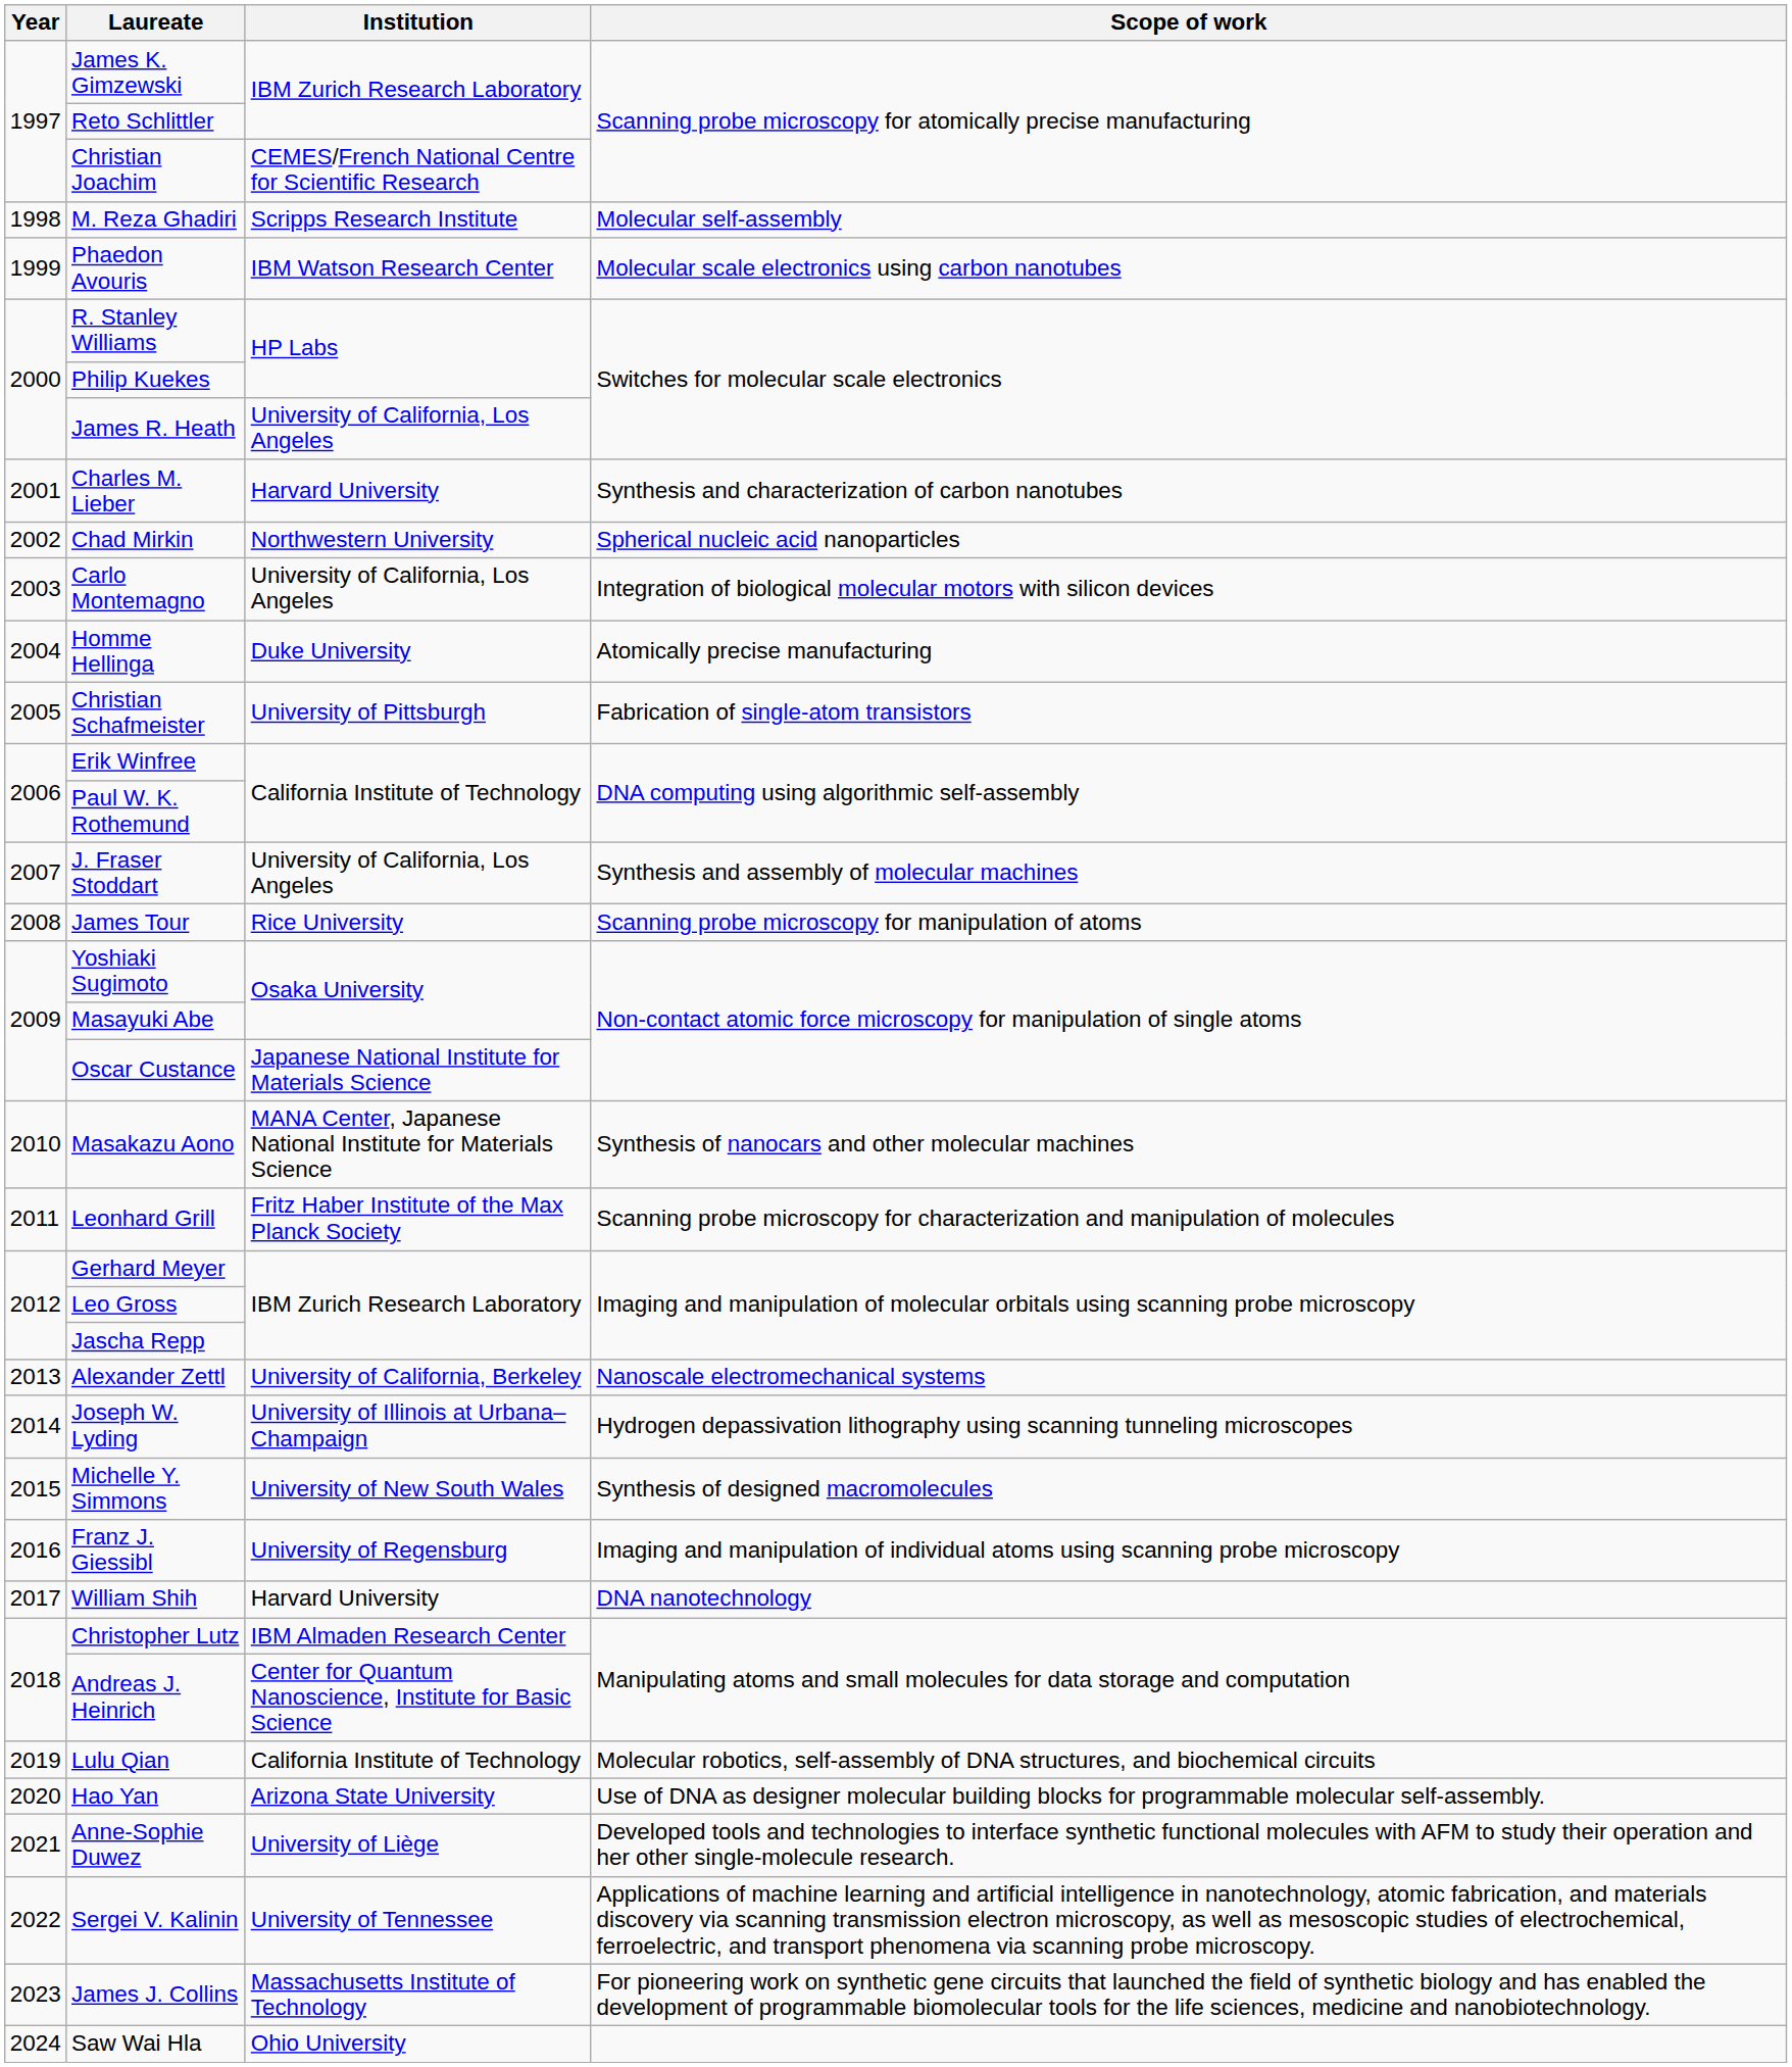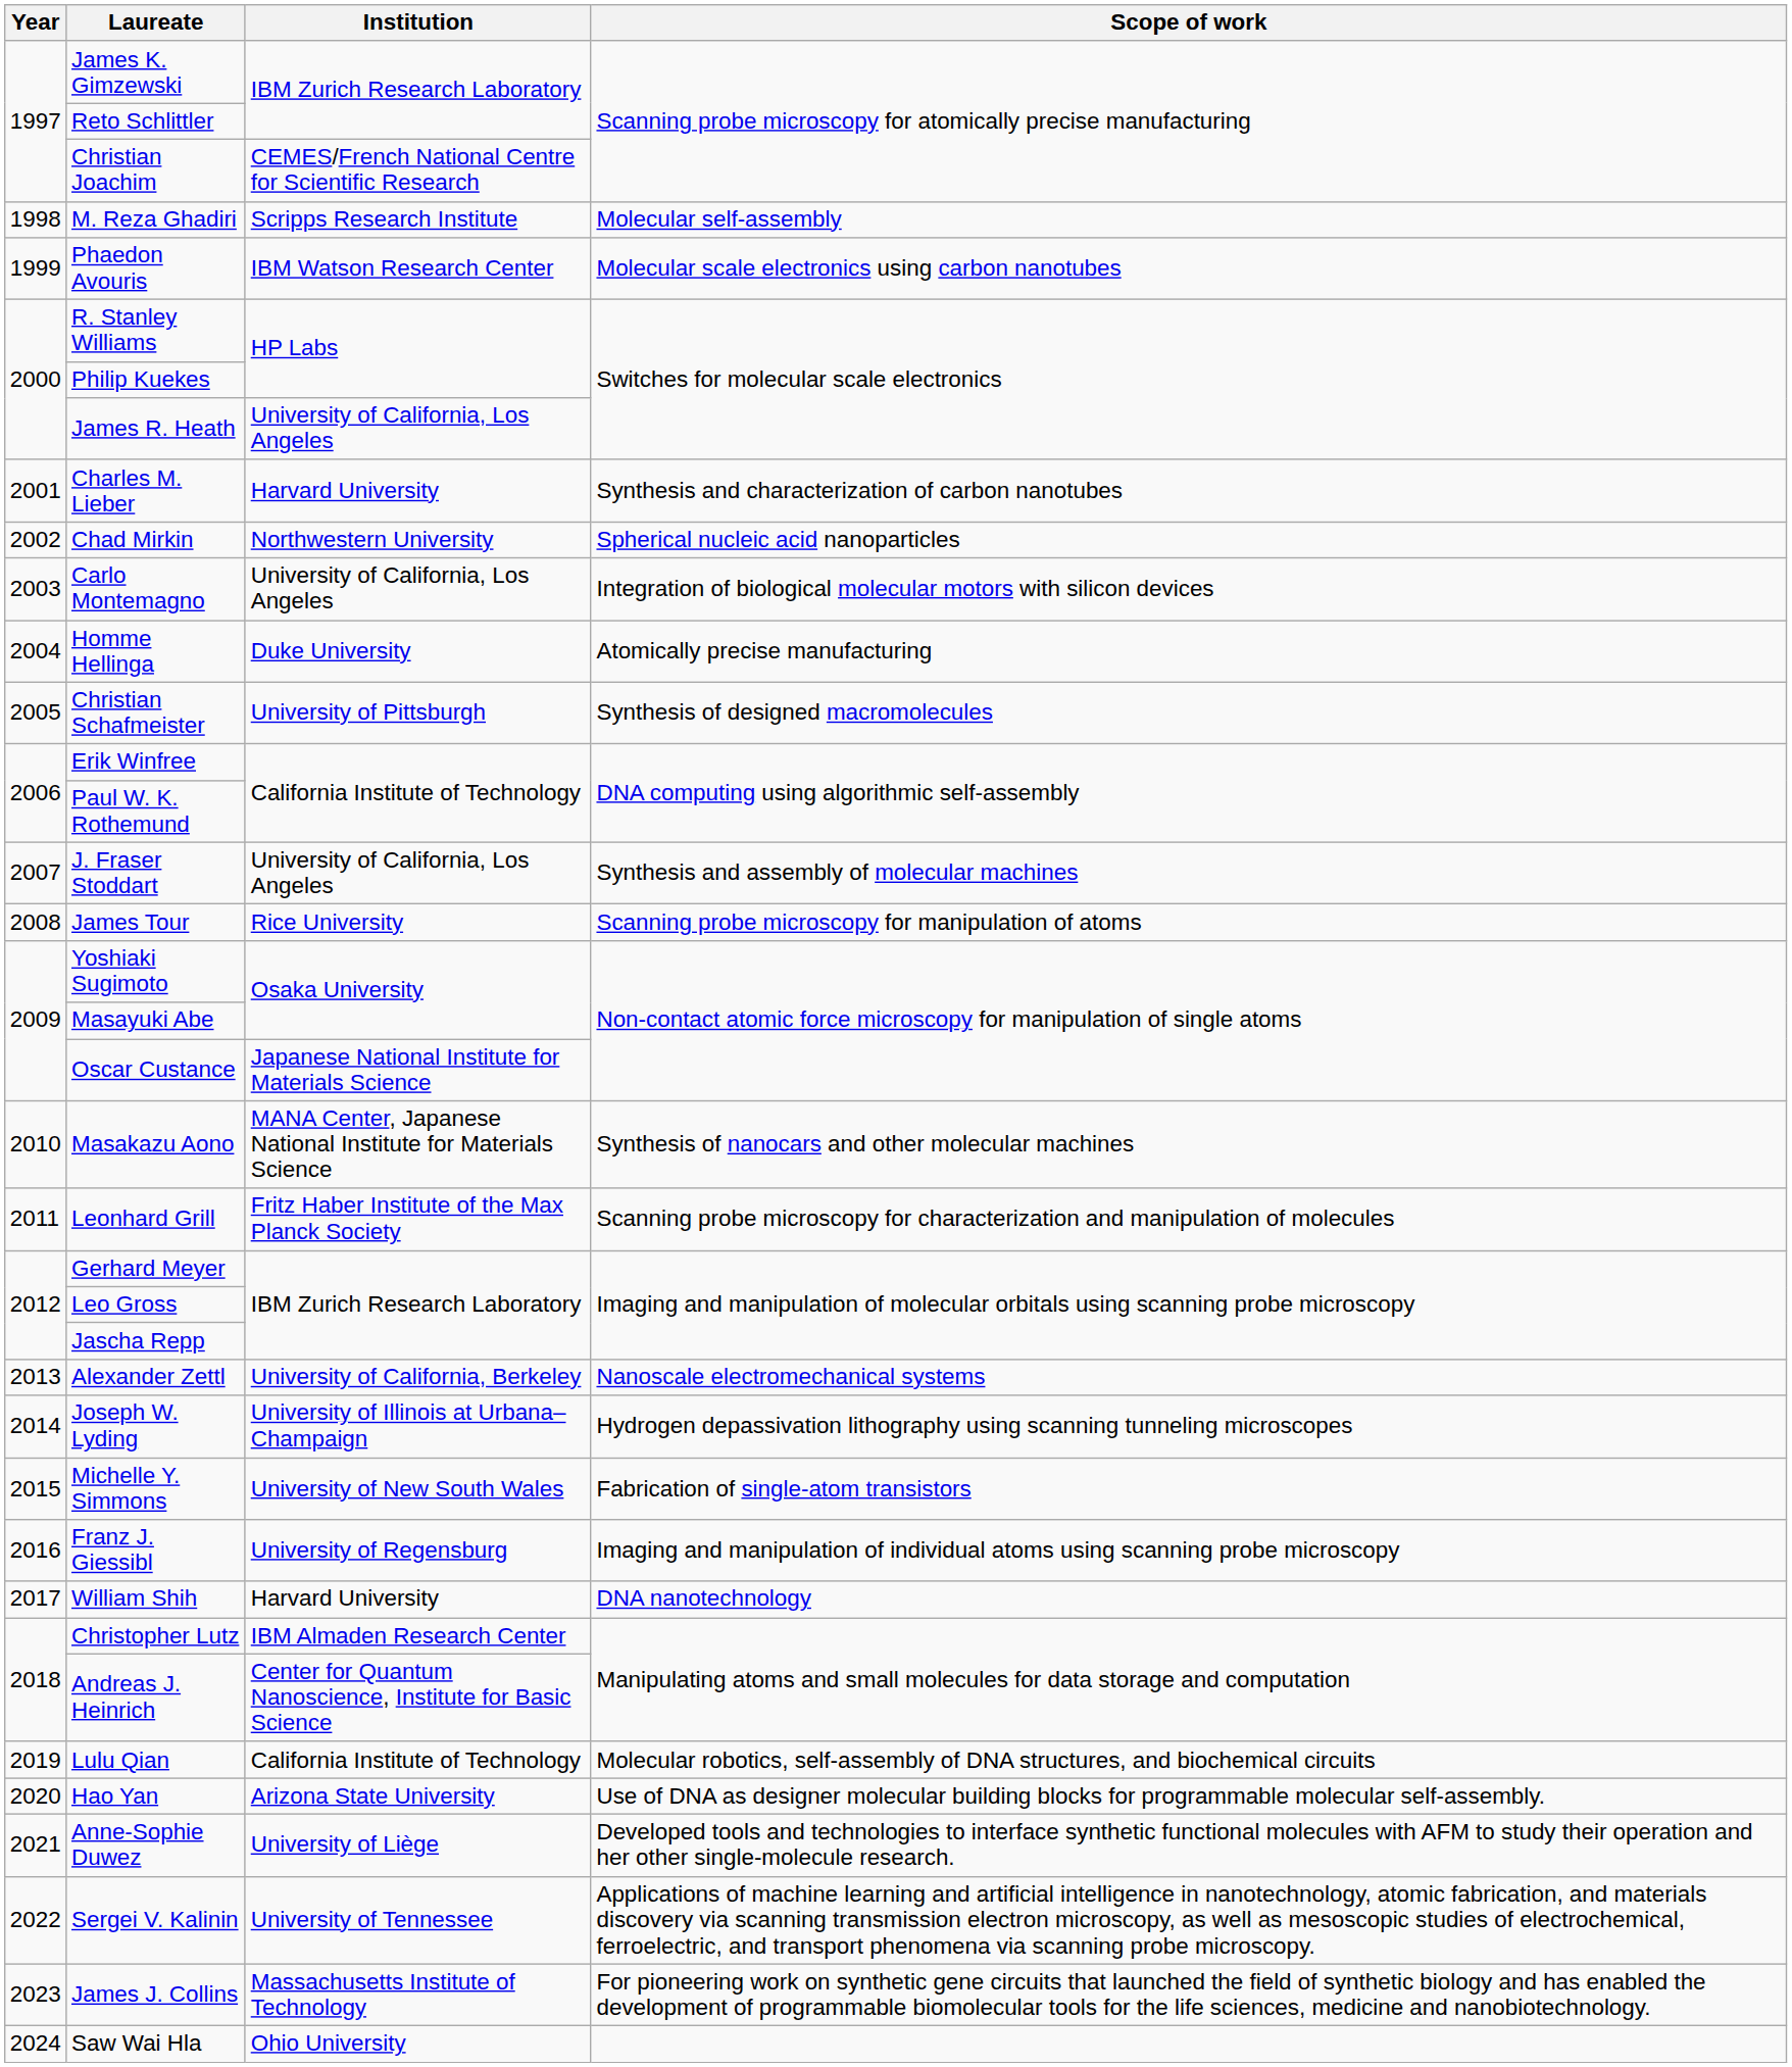Christian Schafmeister | Scope of work: Fabrication of single-atom transistors -> Synthesis of designed macromolecules
Michelle Y. Simmons | Scope of work: Synthesis of designed macromolecules -> Fabrication of single-atom transistors
